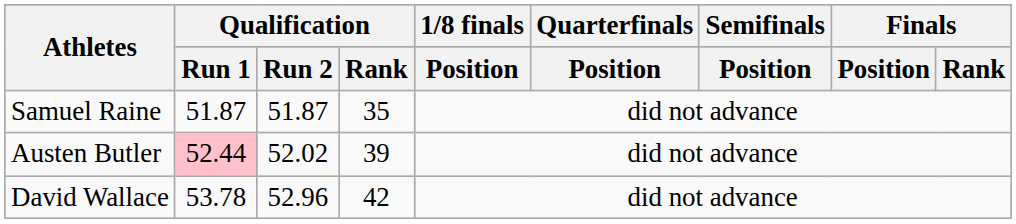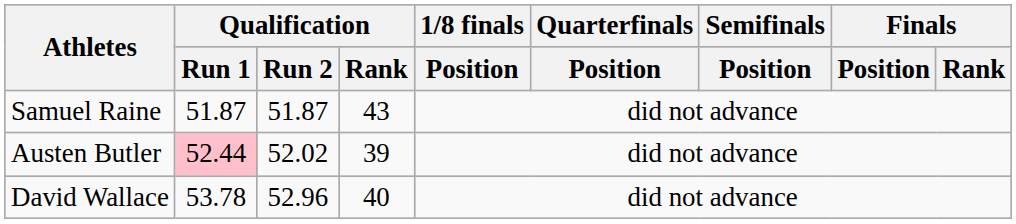Samuel Raine | Qualification / Rank: 35 -> 43
David Wallace | Qualification / Rank: 42 -> 40
